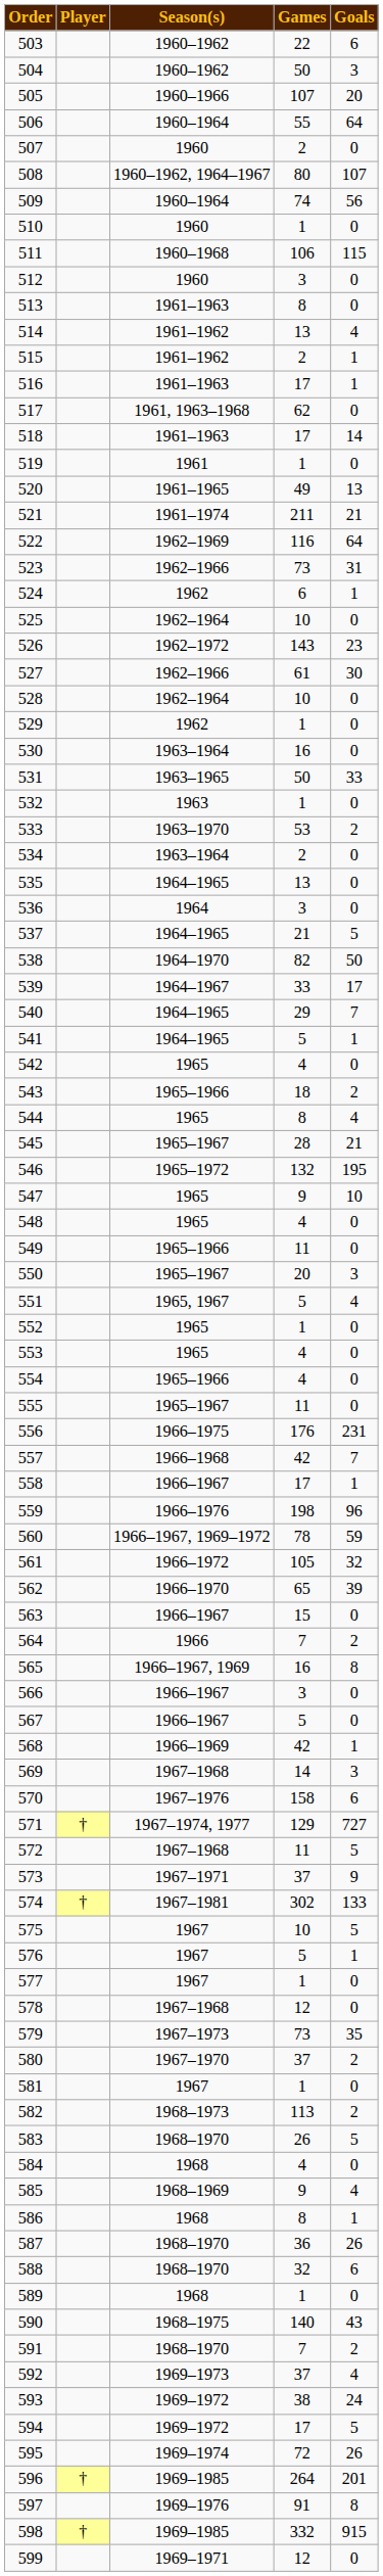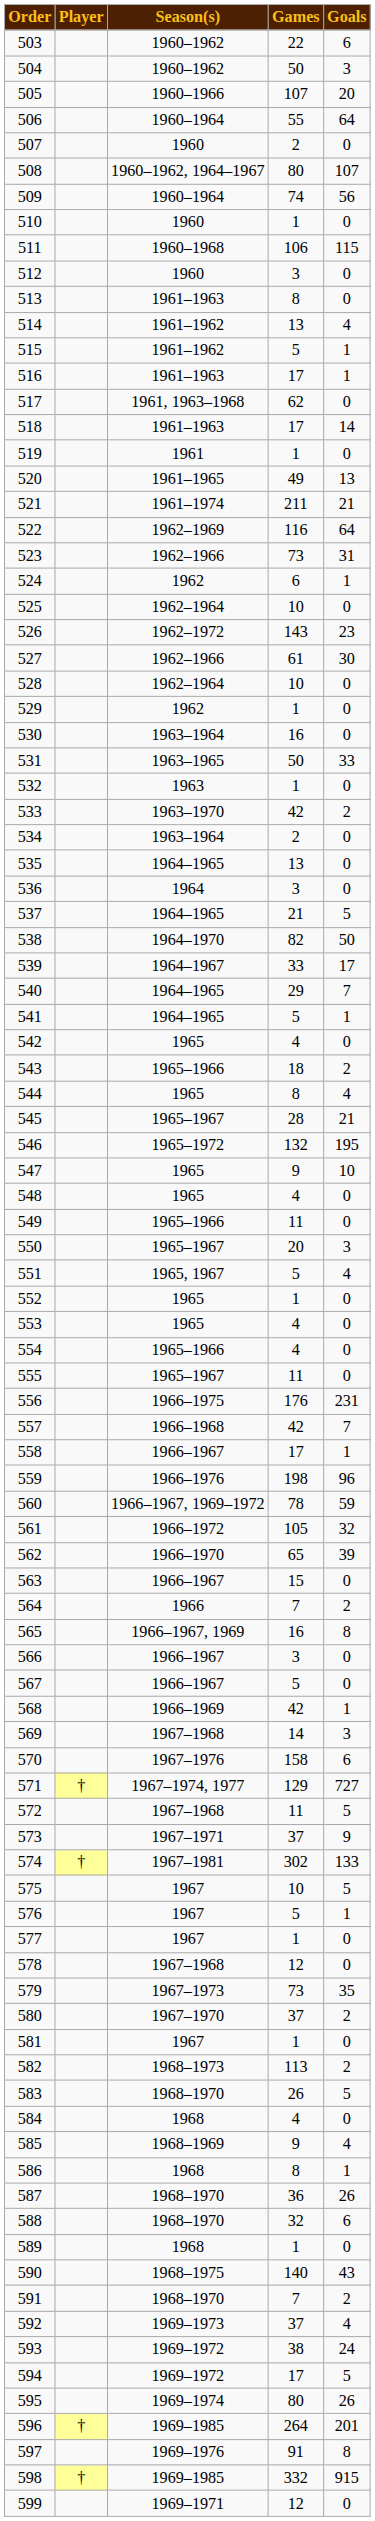515 | Games: 2 -> 5
533 | Games: 53 -> 42
595 | Games: 72 -> 80
